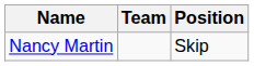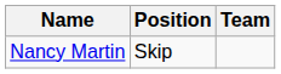columns swapped: Position <-> Team
